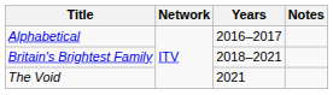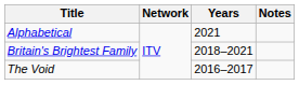Alphabetical | Years: 2016–2017 -> 2021
The Void | Years: 2021 -> 2016–2017
